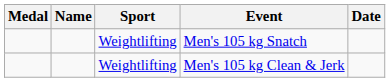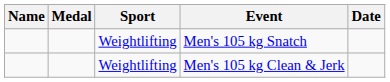columns swapped: Medal <-> Name
